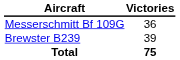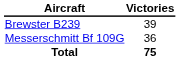rows swapped: Brewster B239 <-> Messerschmitt Bf 109G
